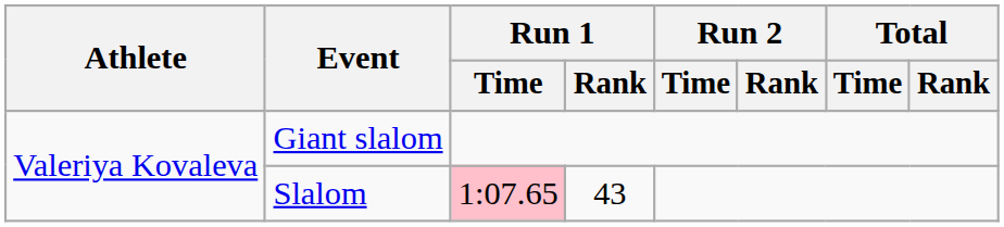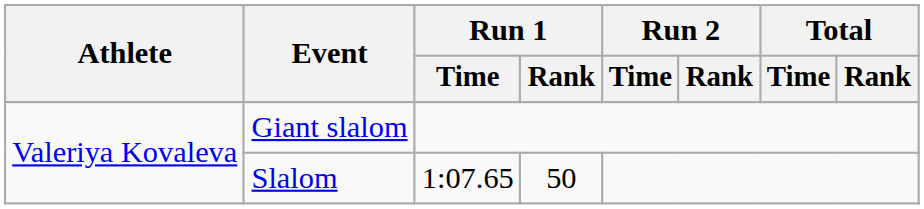Slalom | Run 1 / Time: pink background -> no background
Slalom | Run 1 / Rank: 43 -> 50
